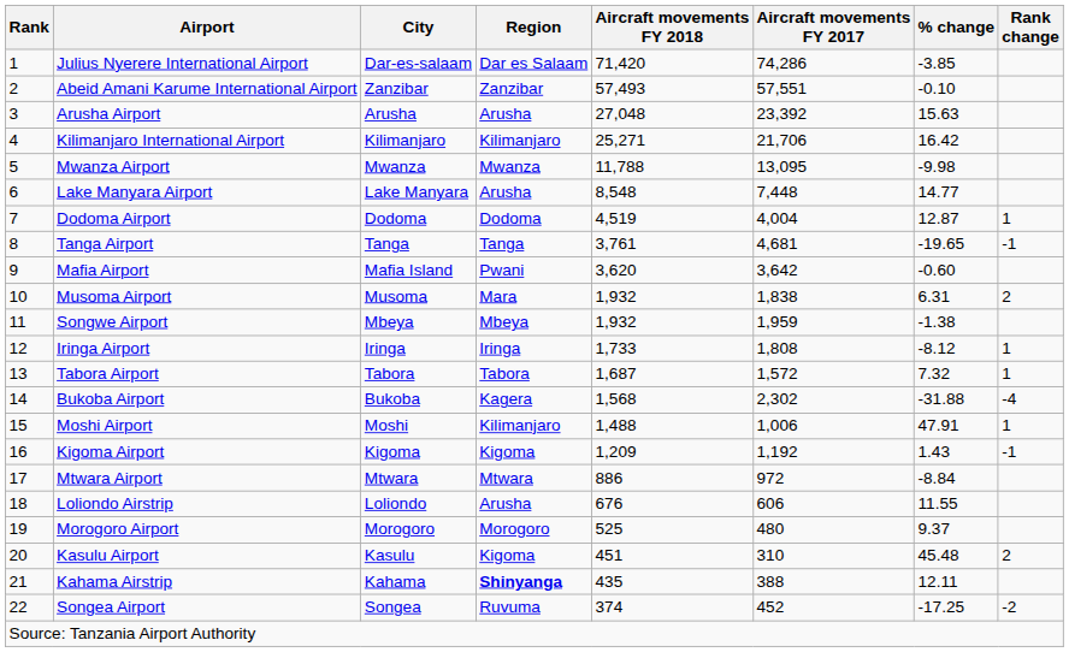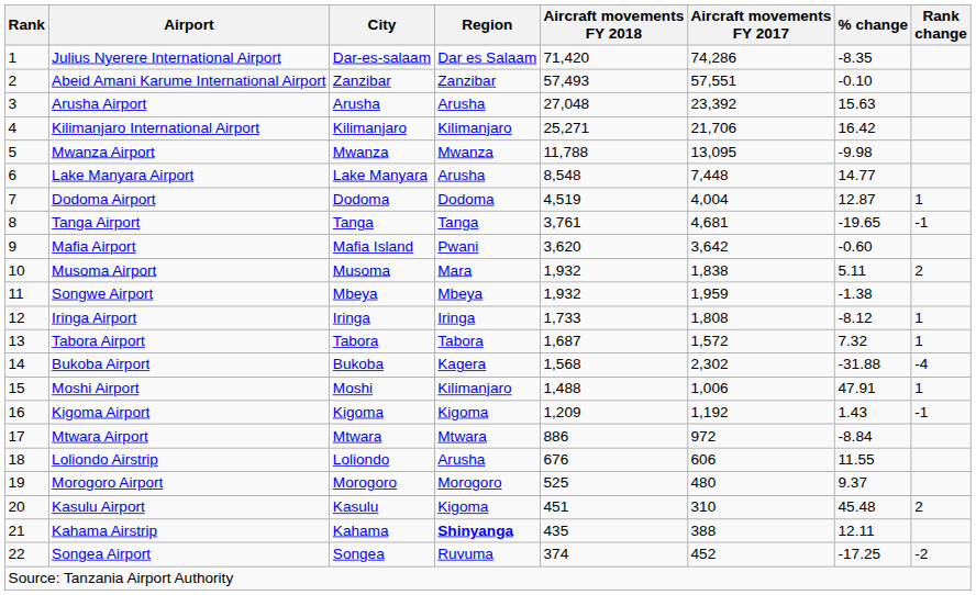Julius Nyerere International Airport | % change: -3.85 -> -8.35
Musoma Airport | % change: 6.31 -> 5.11
